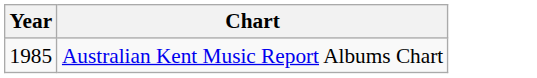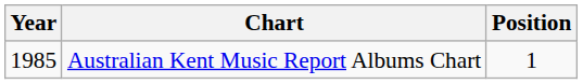+ column: Position | 1
